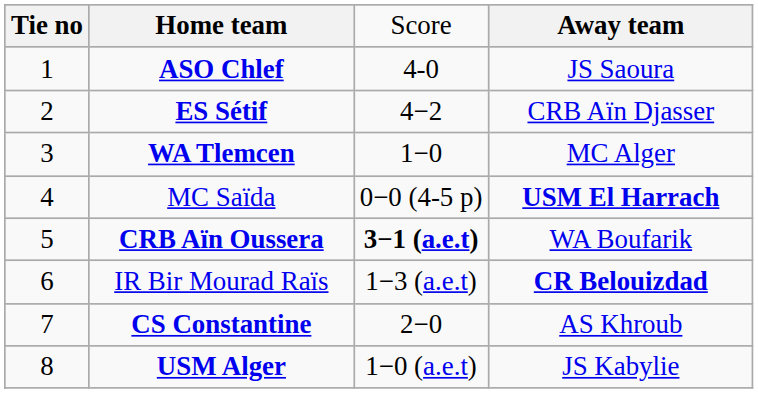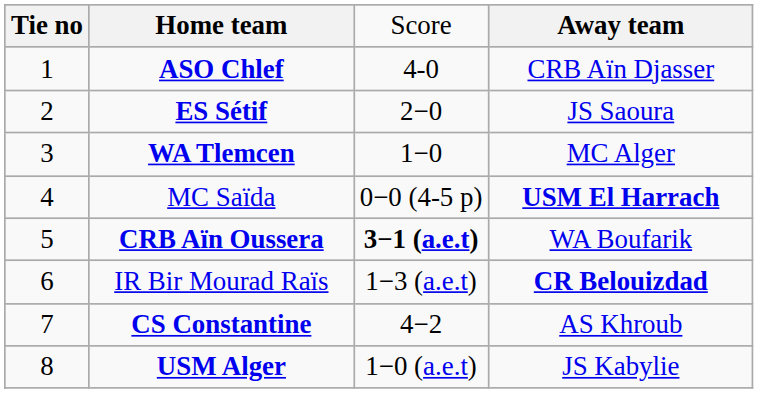ASO Chlef | column 4: JS Saoura -> CRB Aïn Djasser
ES Sétif | column 3: 4−2 -> 2−0
ES Sétif | column 4: CRB Aïn Djasser -> JS Saoura
CS Constantine | column 3: 2−0 -> 4−2
